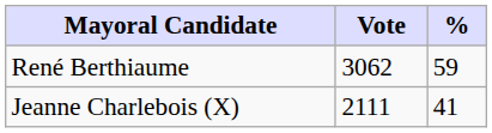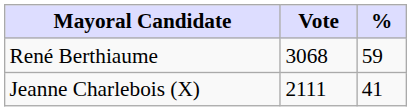René Berthiaume | Vote: 3062 -> 3068
